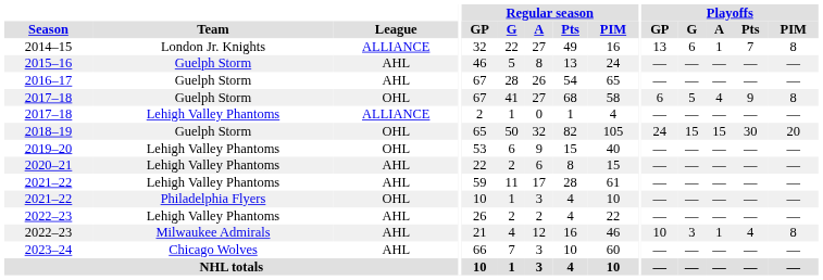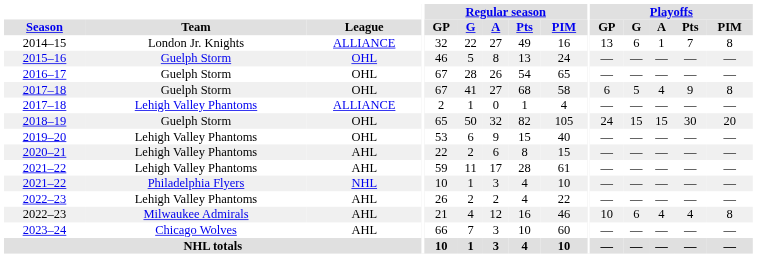2015–16 | League: AHL -> OHL
2016–17 | League: AHL -> OHL
2021–22 / Philadelphia Flyers | League: OHL -> NHL
2022–23 / Milwaukee Admirals | Playoffs / G: 3 -> 6
2022–23 / Milwaukee Admirals | Playoffs / A: 1 -> 4
